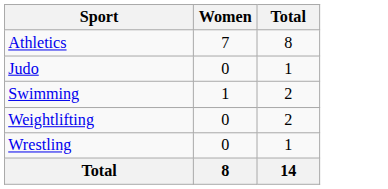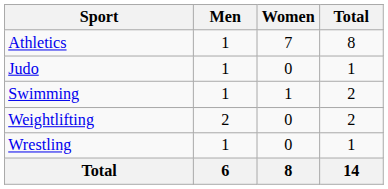+ column: Men | 1 | 1 | 1 | 2 | 1 | 6
